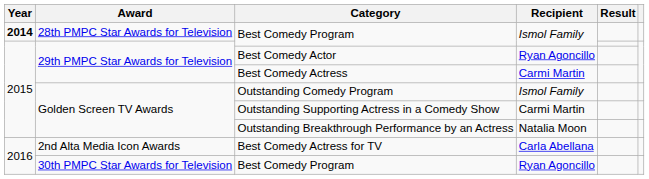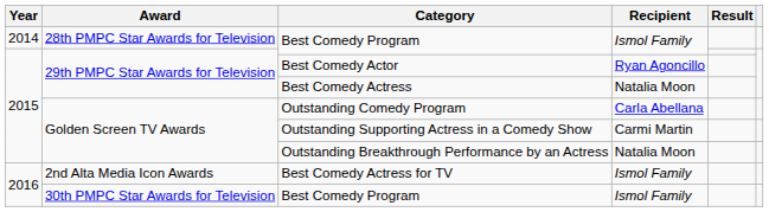28th PMPC Star Awards for Television / Best Comedy Program | Year: bold -> normal
Best Comedy Actress | Recipient: Carmi Martin -> Natalia Moon
Outstanding Comedy Program | Recipient: Ismol Family -> Carla Abellana
Best Comedy Actress for TV | Recipient: Carla Abellana -> Ismol Family
30th PMPC Star Awards for Television / Best Comedy Program | Recipient: Ryan Agoncillo -> Ismol Family
